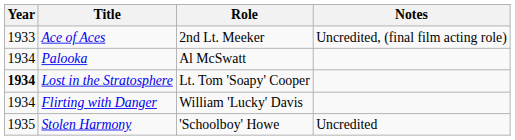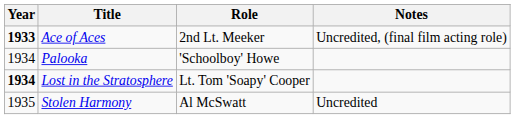Ace of Aces | Year: normal -> bold
Palooka | Role: Al McSwatt -> 'Schoolboy' Howe
- row: 1934 | Flirting with Danger | William 'Lucky' Davis
Stolen Harmony | Role: 'Schoolboy' Howe -> Al McSwatt
